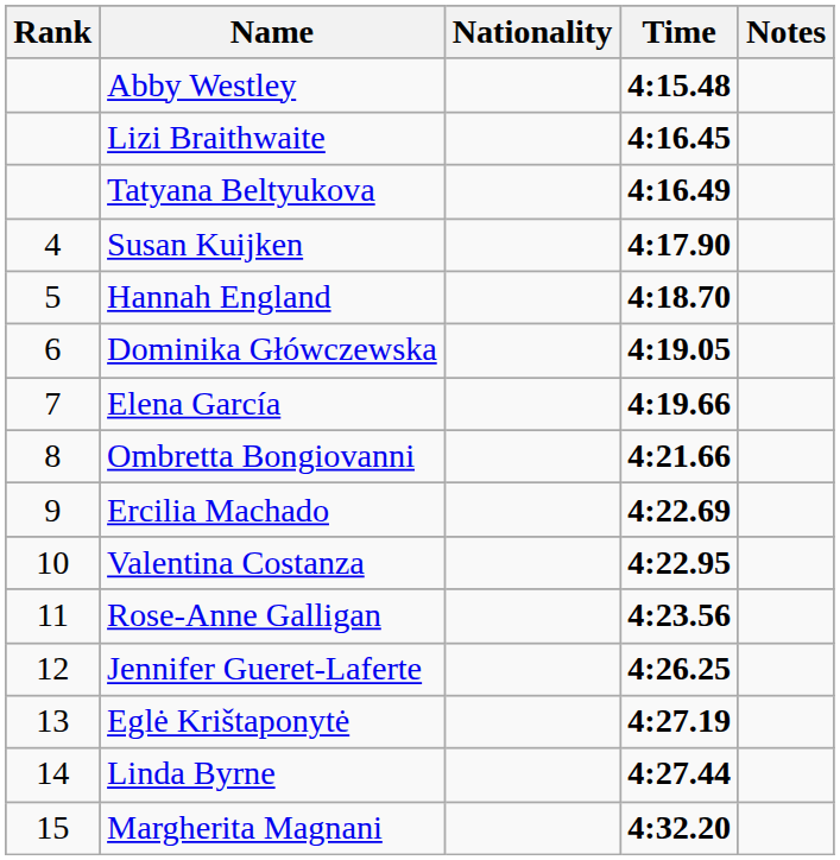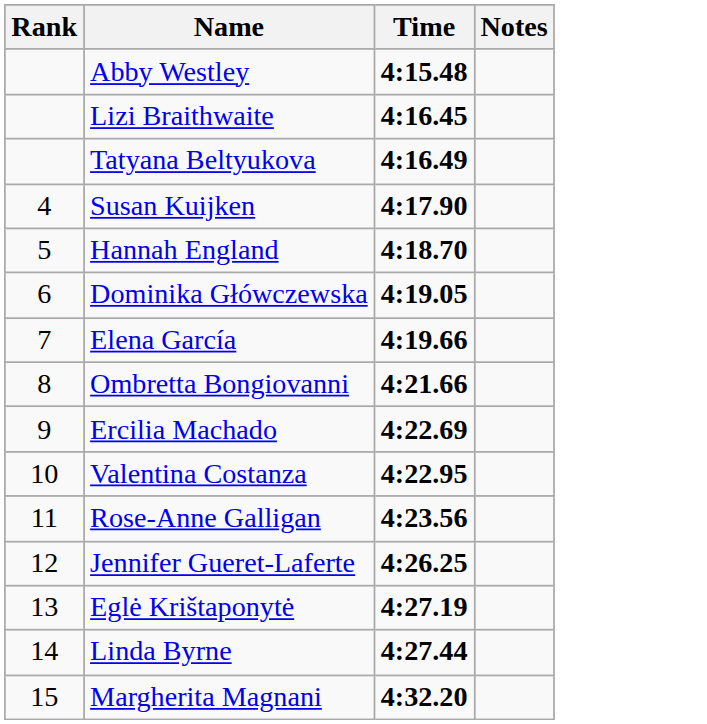- column: Nationality
